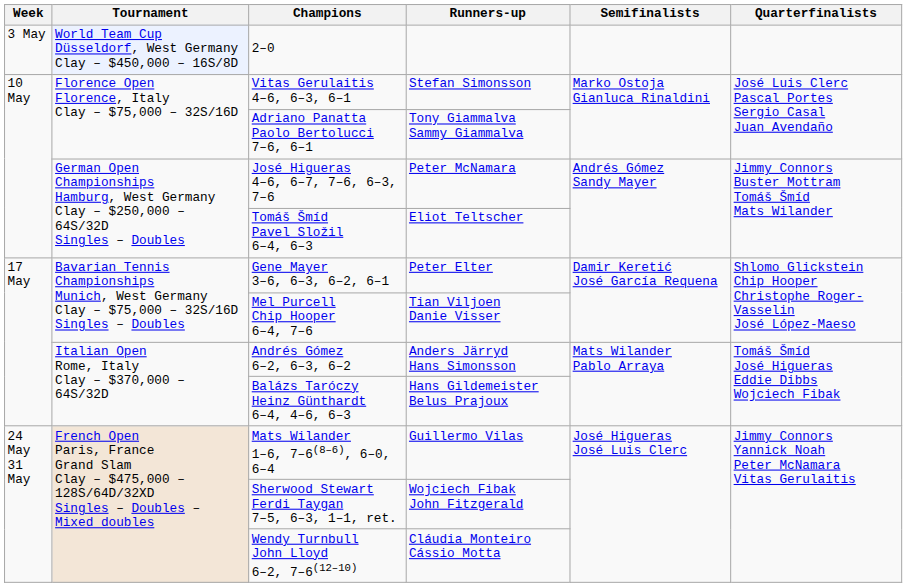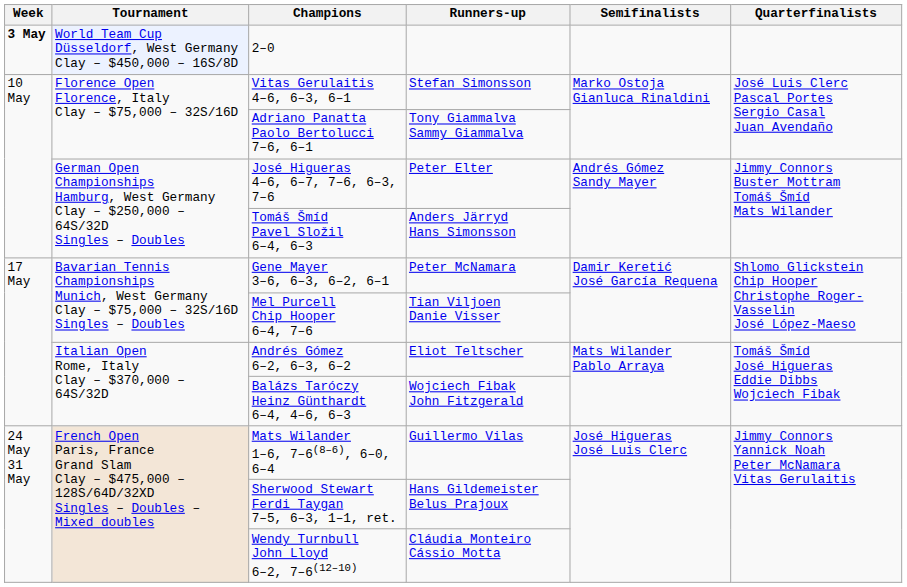2–0 | Week: normal -> bold
José Higueras 4–6, 6–7, 7–6, 6–3, 7–6 | Runners-up: Peter McNamara -> Peter Elter
Tomáš Šmíd Pavel Složil 6–4, 6–3 | Runners-up: Eliot Teltscher -> Anders Järryd Hans Simonsson
Gene Mayer 3–6, 6–3, 6–2, 6–1 | Runners-up: Peter Elter -> Peter McNamara
Andrés Gómez 6–2, 6–3, 6–2 | Runners-up: Anders Järryd Hans Simonsson -> Eliot Teltscher
Balázs Taróczy Heinz Günthardt 6–4, 4–6, 6–3 | Runners-up: Hans Gildemeister Belus Prajoux -> Wojciech Fibak John Fitzgerald
Sherwood Stewart Ferdi Taygan 7–5, 6–3, 1–1, ret. | Runners-up: Wojciech Fibak John Fitzgerald -> Hans Gildemeister Belus Prajoux
